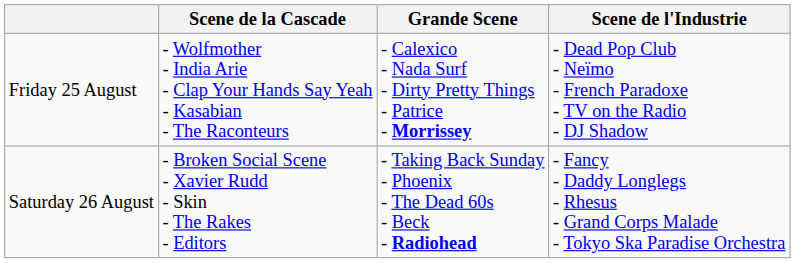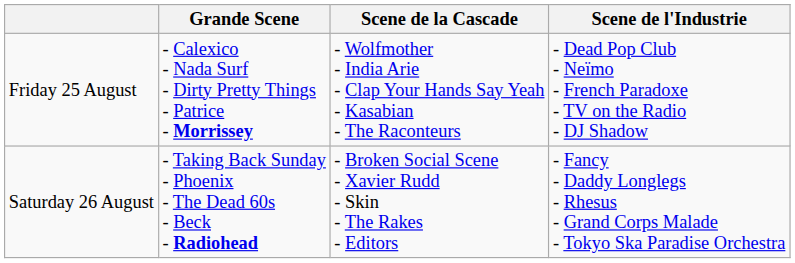columns swapped: Grande Scene <-> Scene de la Cascade
